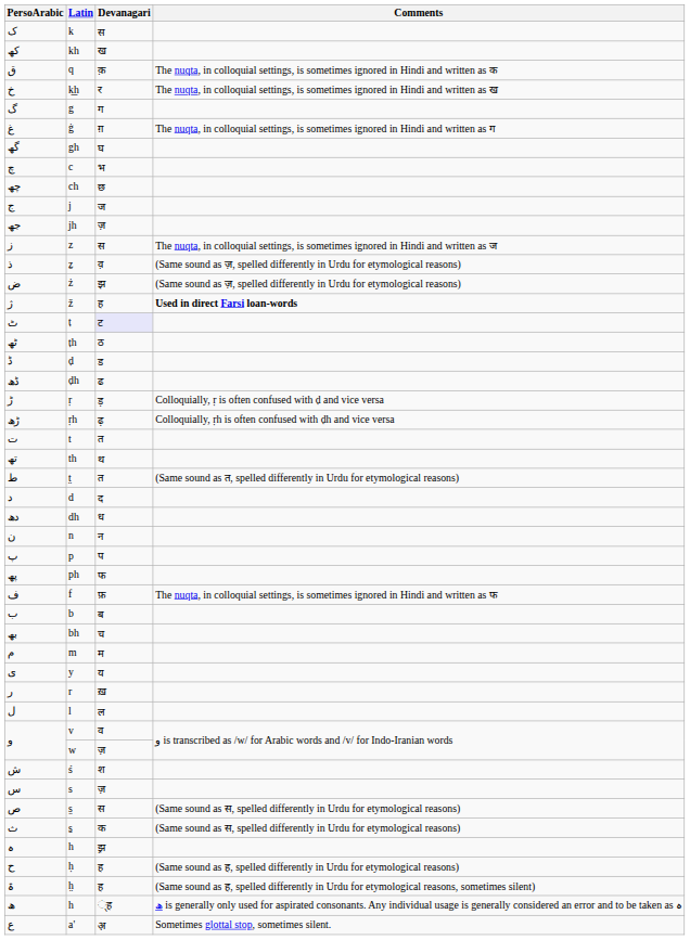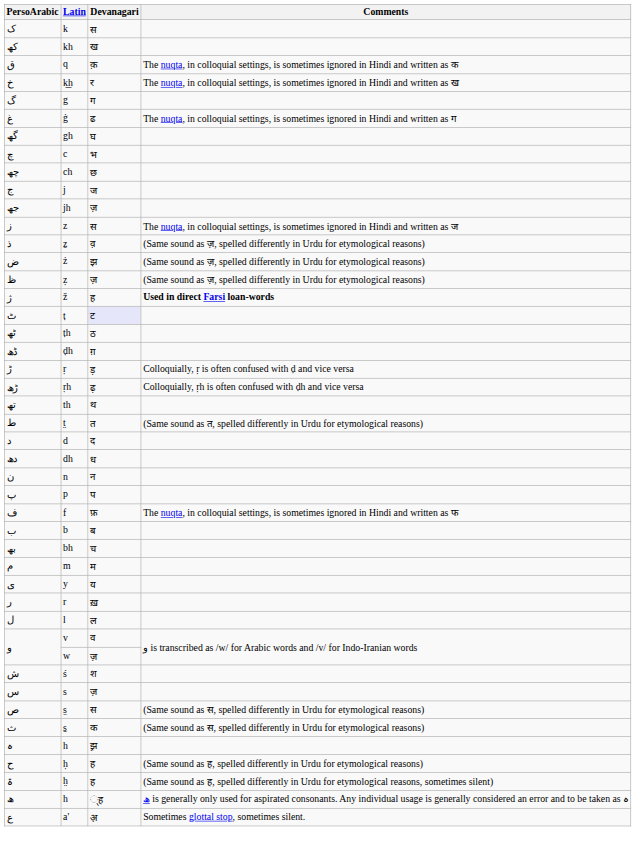غ | Devanagari: ग़ -> ढ
+ row: ظ | ẓ | ज़ | (Same sound as ज़, spelled differently in Urdu for etymological reasons)
- row: ڈ | ḍ | ड
ڈھ | Devanagari: ढ -> ग़
- row: ت | t | त
- row: پھ | ph | फ
